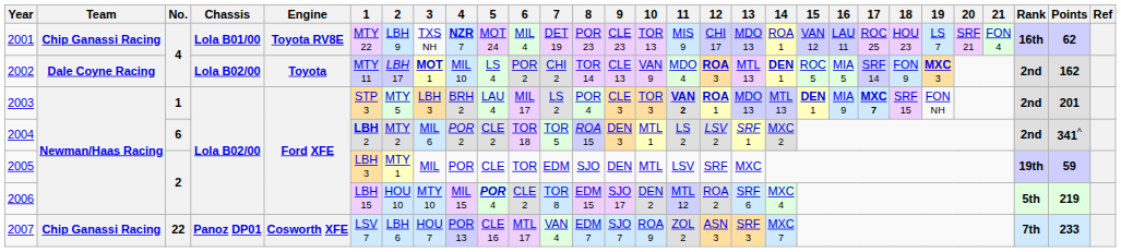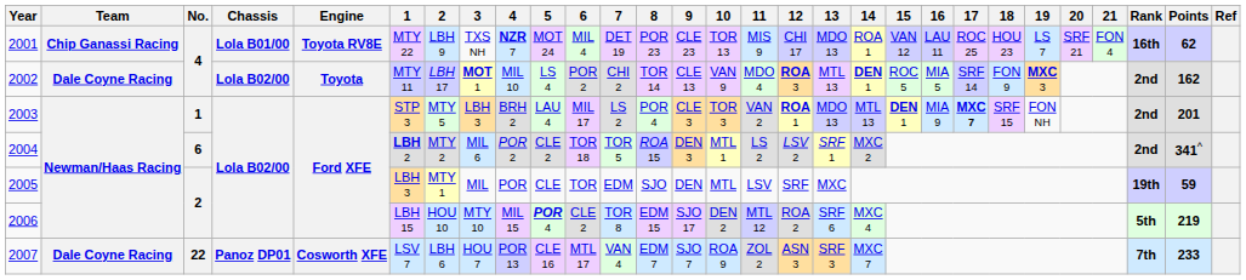2003 | 11: bold -> normal
2007 | Team: Chip Ganassi Racing -> Dale Coyne Racing
